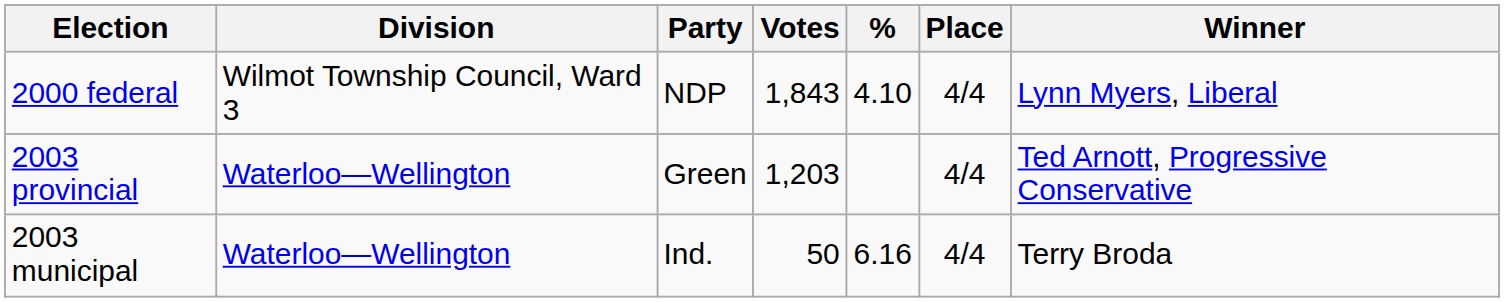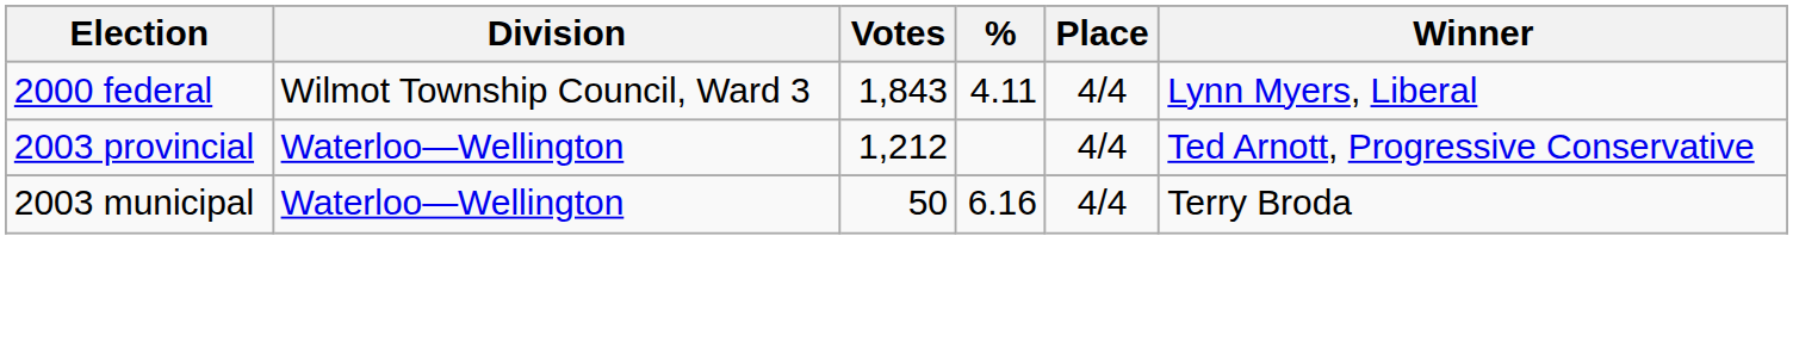- column: Party | NDP | Green | Ind.
2000 federal | %: 4.10 -> 4.11
2003 provincial | Votes: 1,203 -> 1,212
